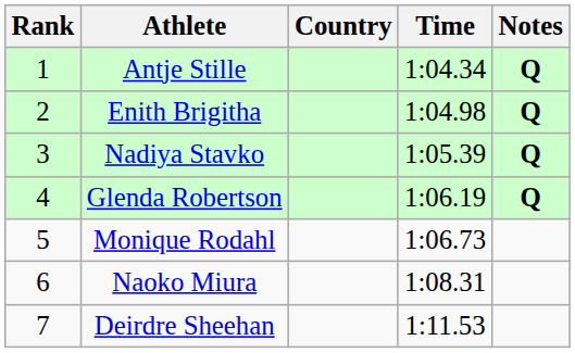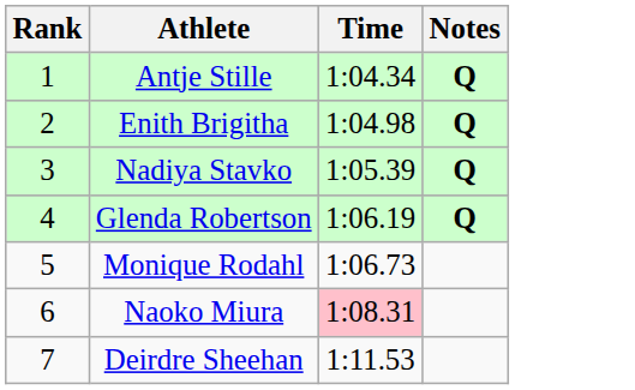- column: Country
Naoko Miura | Time: no background -> pink background
